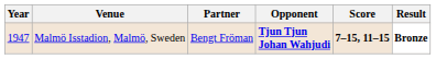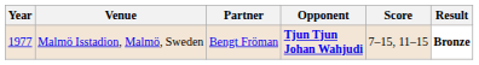Malmö Isstadion, Malmö, Sweden | Year: 1947 -> 1977
Malmö Isstadion, Malmö, Sweden | Score: bold -> normal
